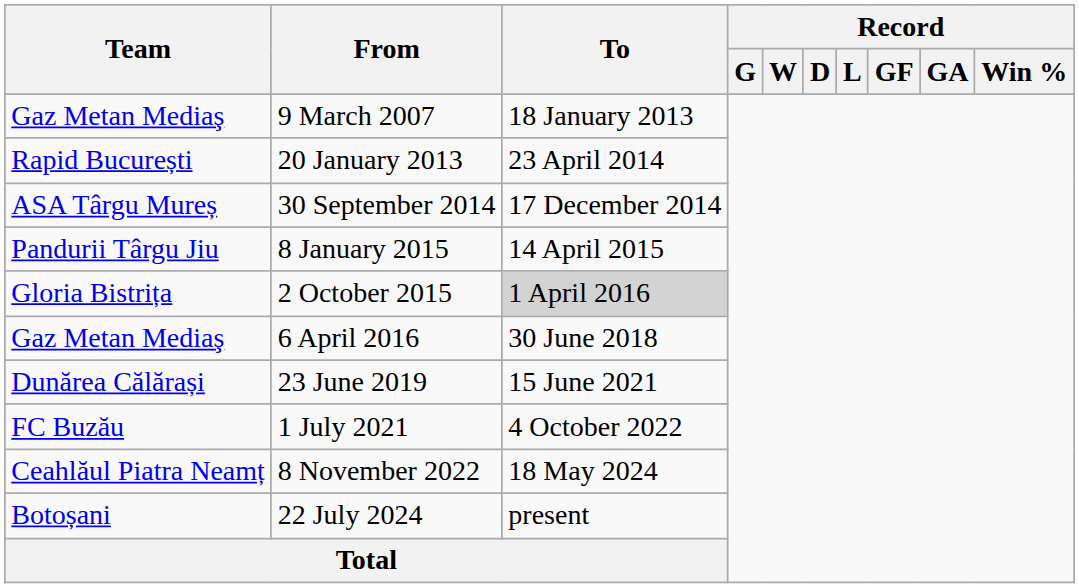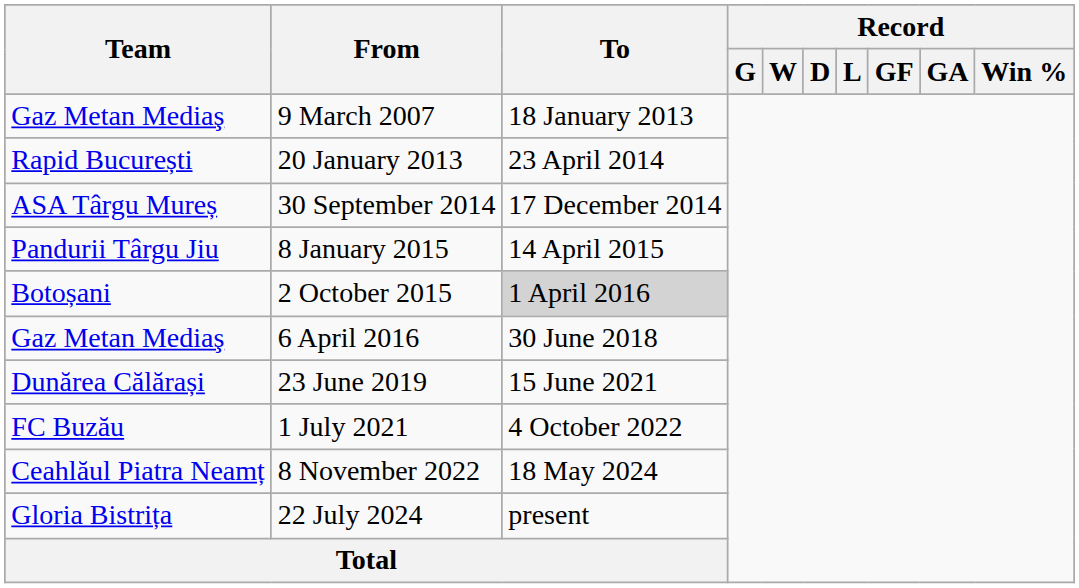2 October 2015 | Team: Gloria Bistrița -> Botoșani
22 July 2024 | Team: Botoșani -> Gloria Bistrița
